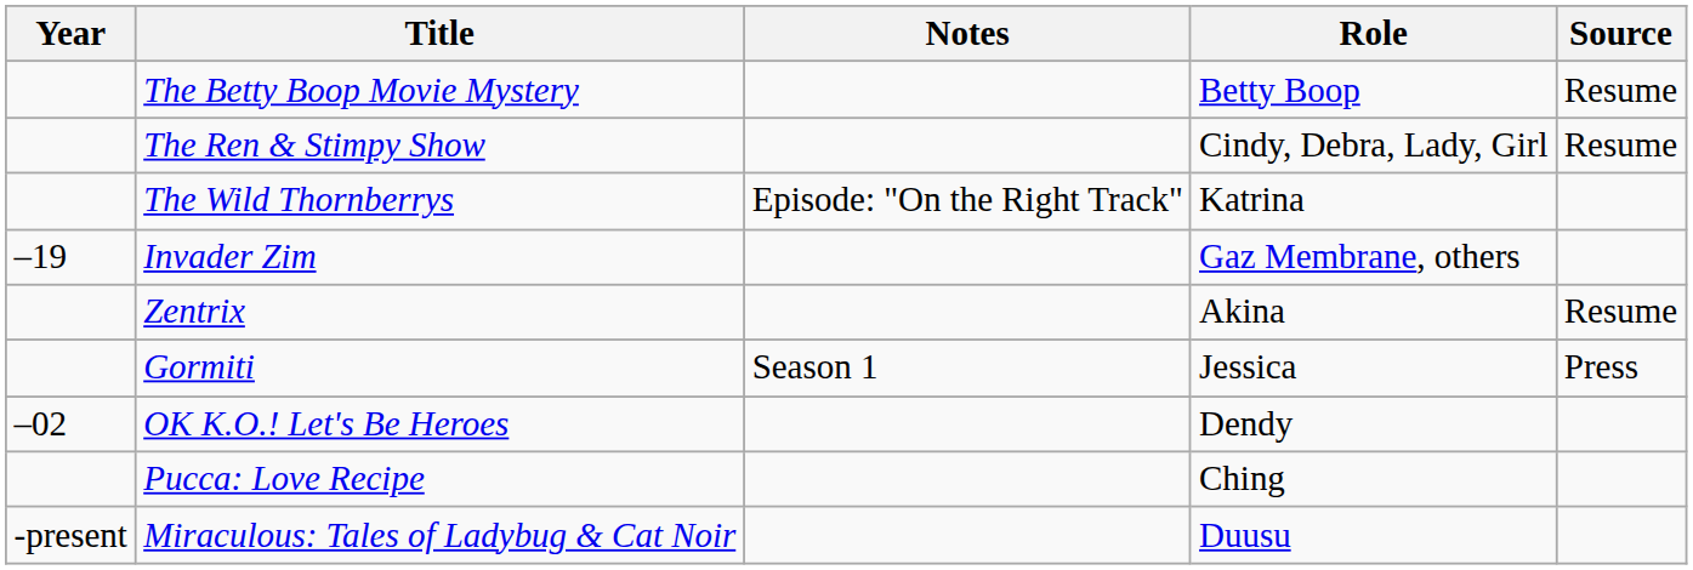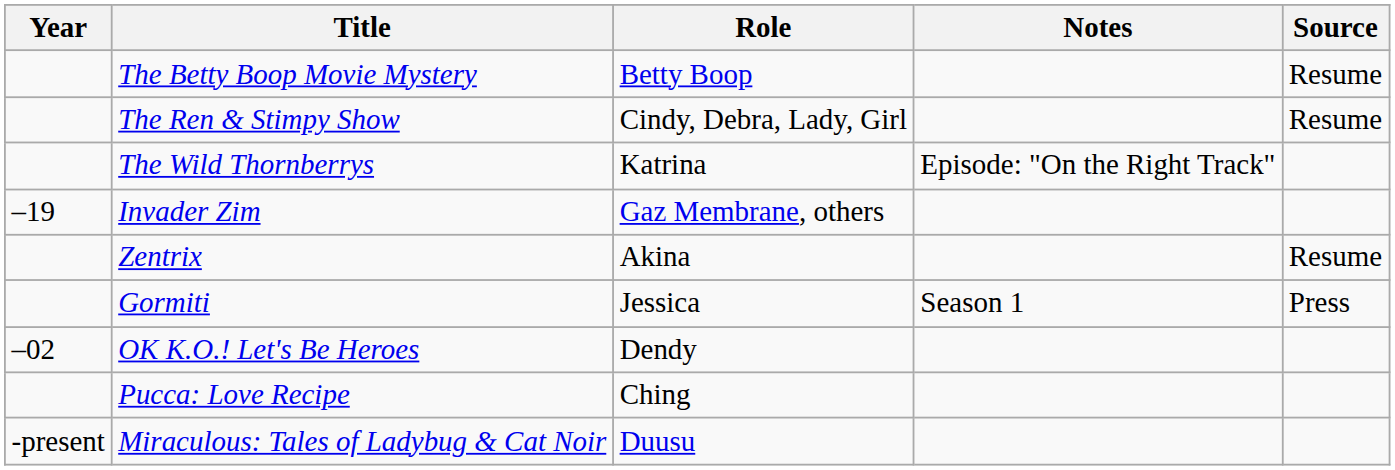columns swapped: Role <-> Notes
